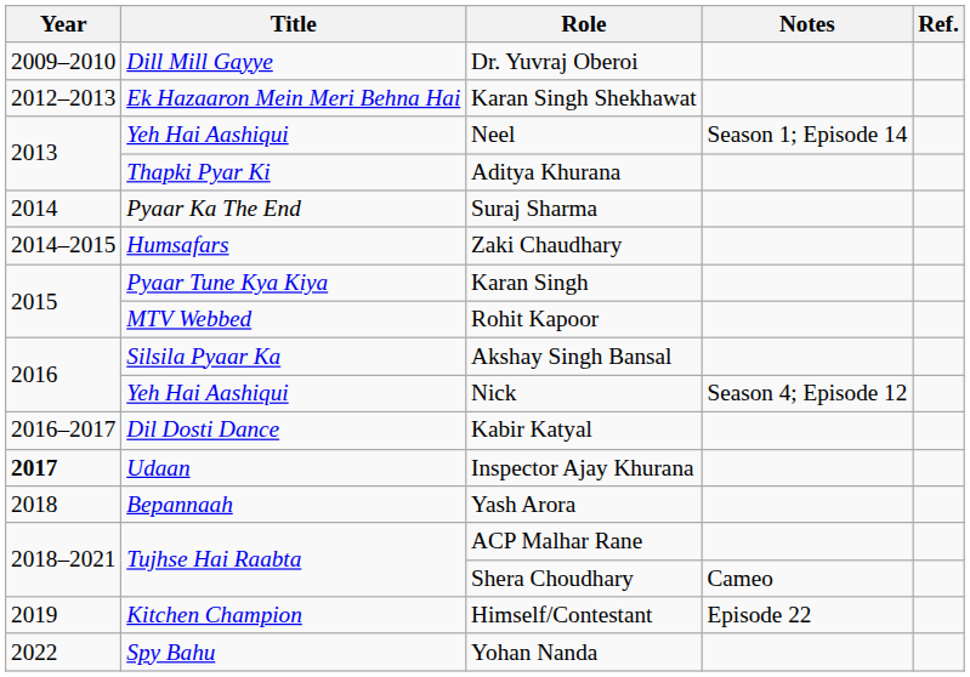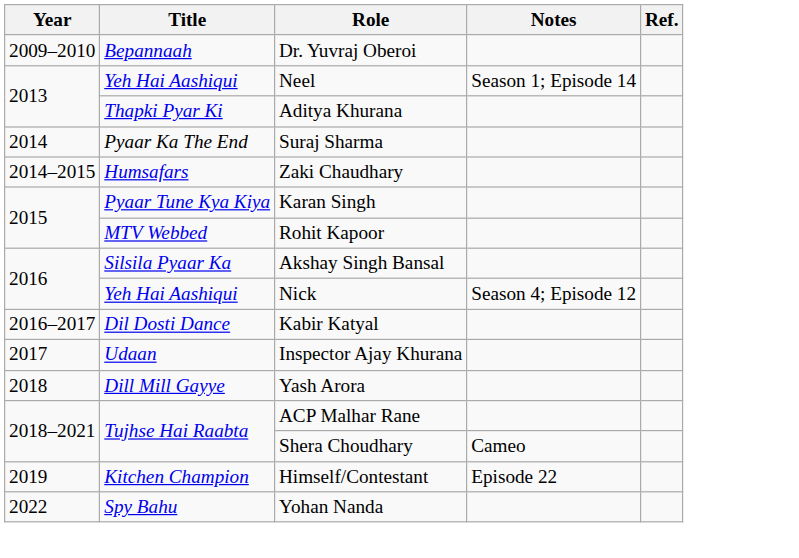Dr. Yuvraj Oberoi | Title: Dill Mill Gayye -> Bepannaah
- row: 2012–2013 | Ek Hazaaron Mein Meri Behna Hai | Karan Singh Shekhawat
Inspector Ajay Khurana | Year: bold -> normal
Yash Arora | Title: Bepannaah -> Dill Mill Gayye
